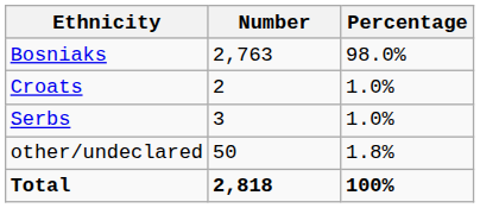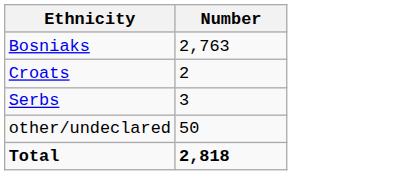- column: Percentage | 98.0% | 1.0% | 1.0% | 1.8% | 100%
